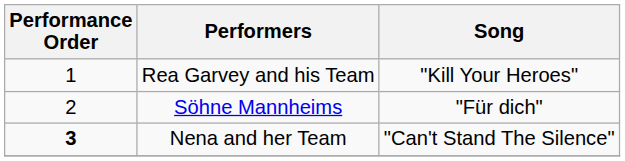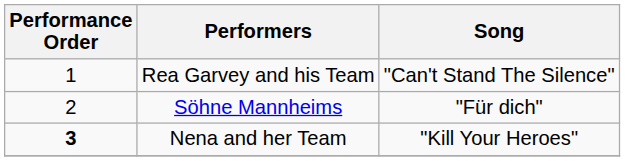Rea Garvey and his Team | Song: "Kill Your Heroes" -> "Can't Stand The Silence"
Nena and her Team | Song: "Can't Stand The Silence" -> "Kill Your Heroes"
